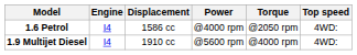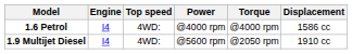columns swapped: Displacement <-> Top speed
1.6 Petrol | Torque: @2050 rpm -> @4000 rpm
1.9 Multijet Diesel | Torque: @4000 rpm -> @2050 rpm
